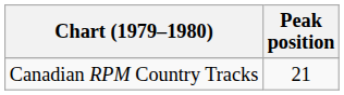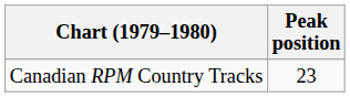Canadian RPM Country Tracks | Peak position: 21 -> 23
